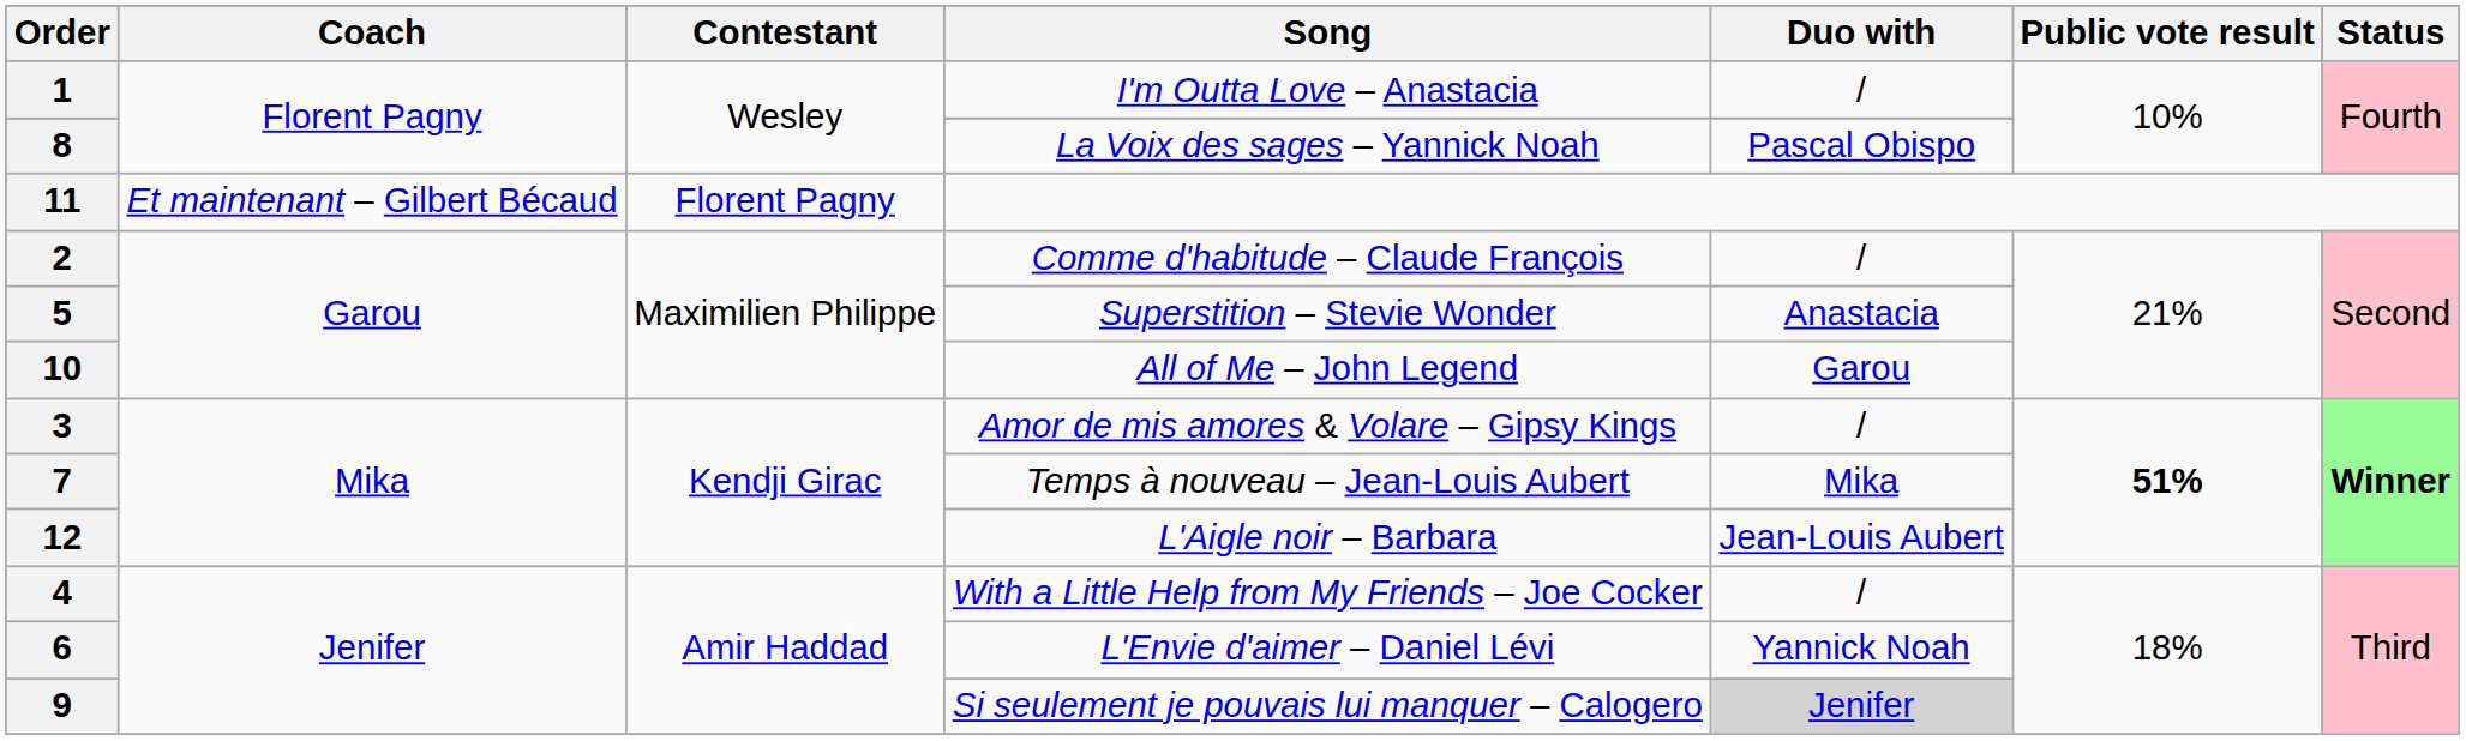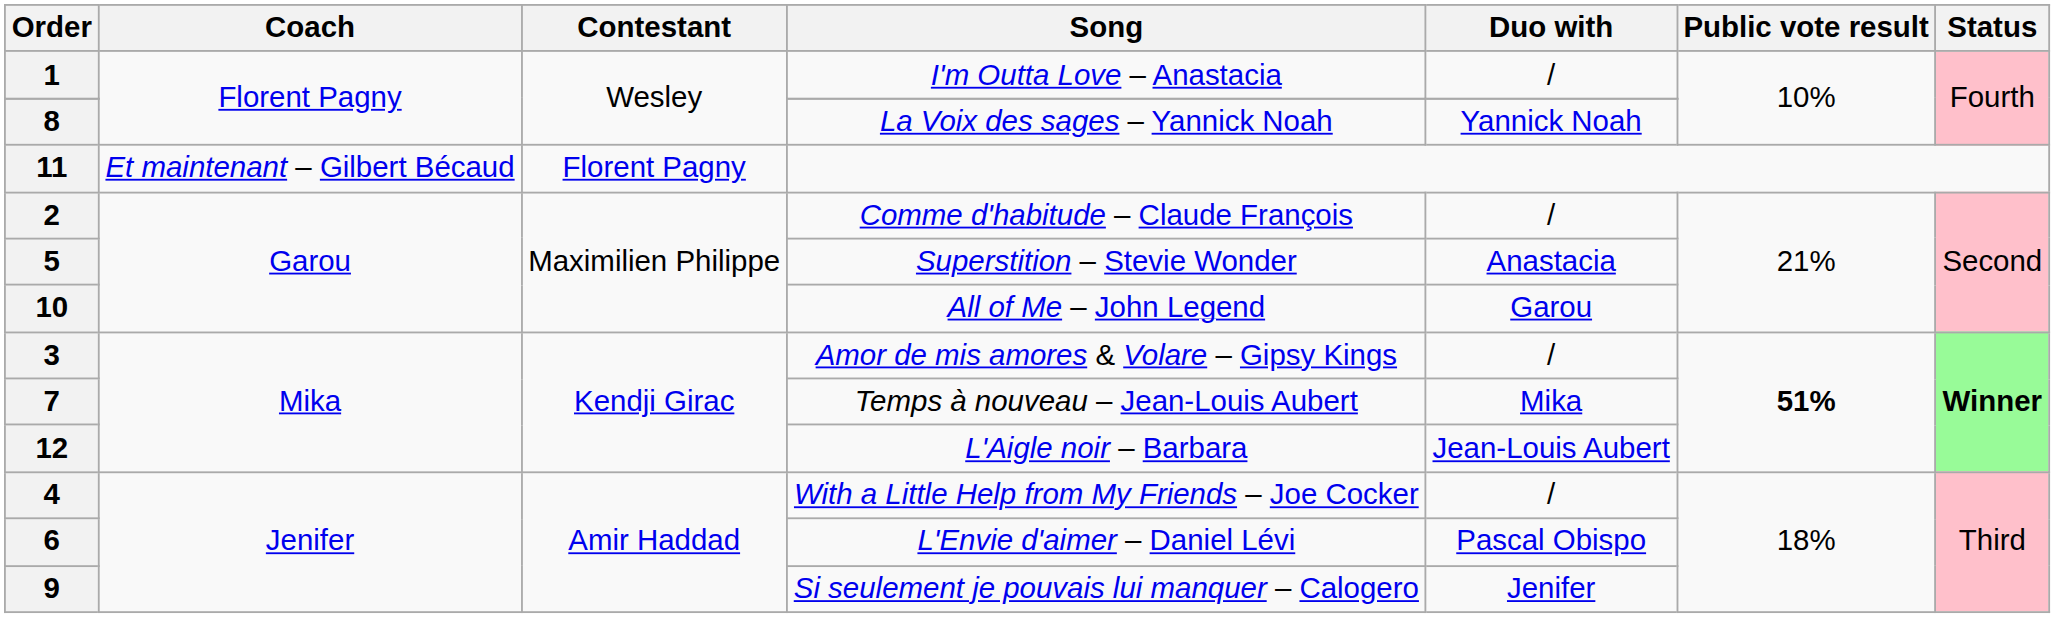8 | Duo with: Pascal Obispo -> Yannick Noah
6 | Duo with: Yannick Noah -> Pascal Obispo
9 | Duo with: lightgrey background -> no background
